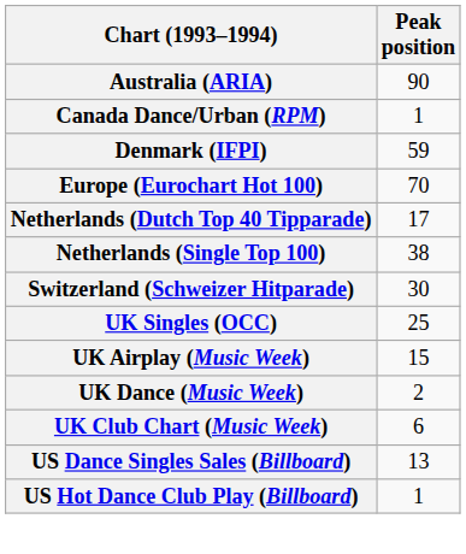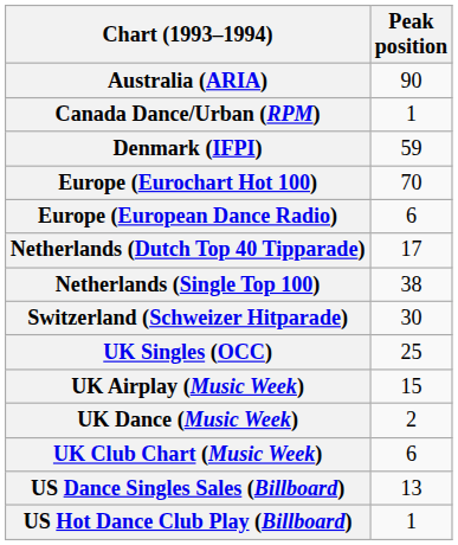+ row: Europe (European Dance Radio) | 6
